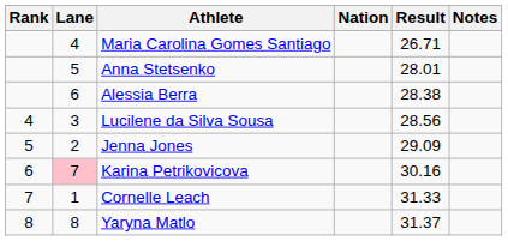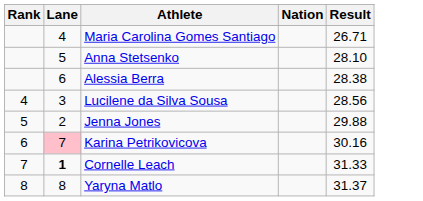- column: Notes
Anna Stetsenko | Result: 28.01 -> 28.10
Jenna Jones | Result: 29.09 -> 29.88
Cornelle Leach | Lane: normal -> bold
